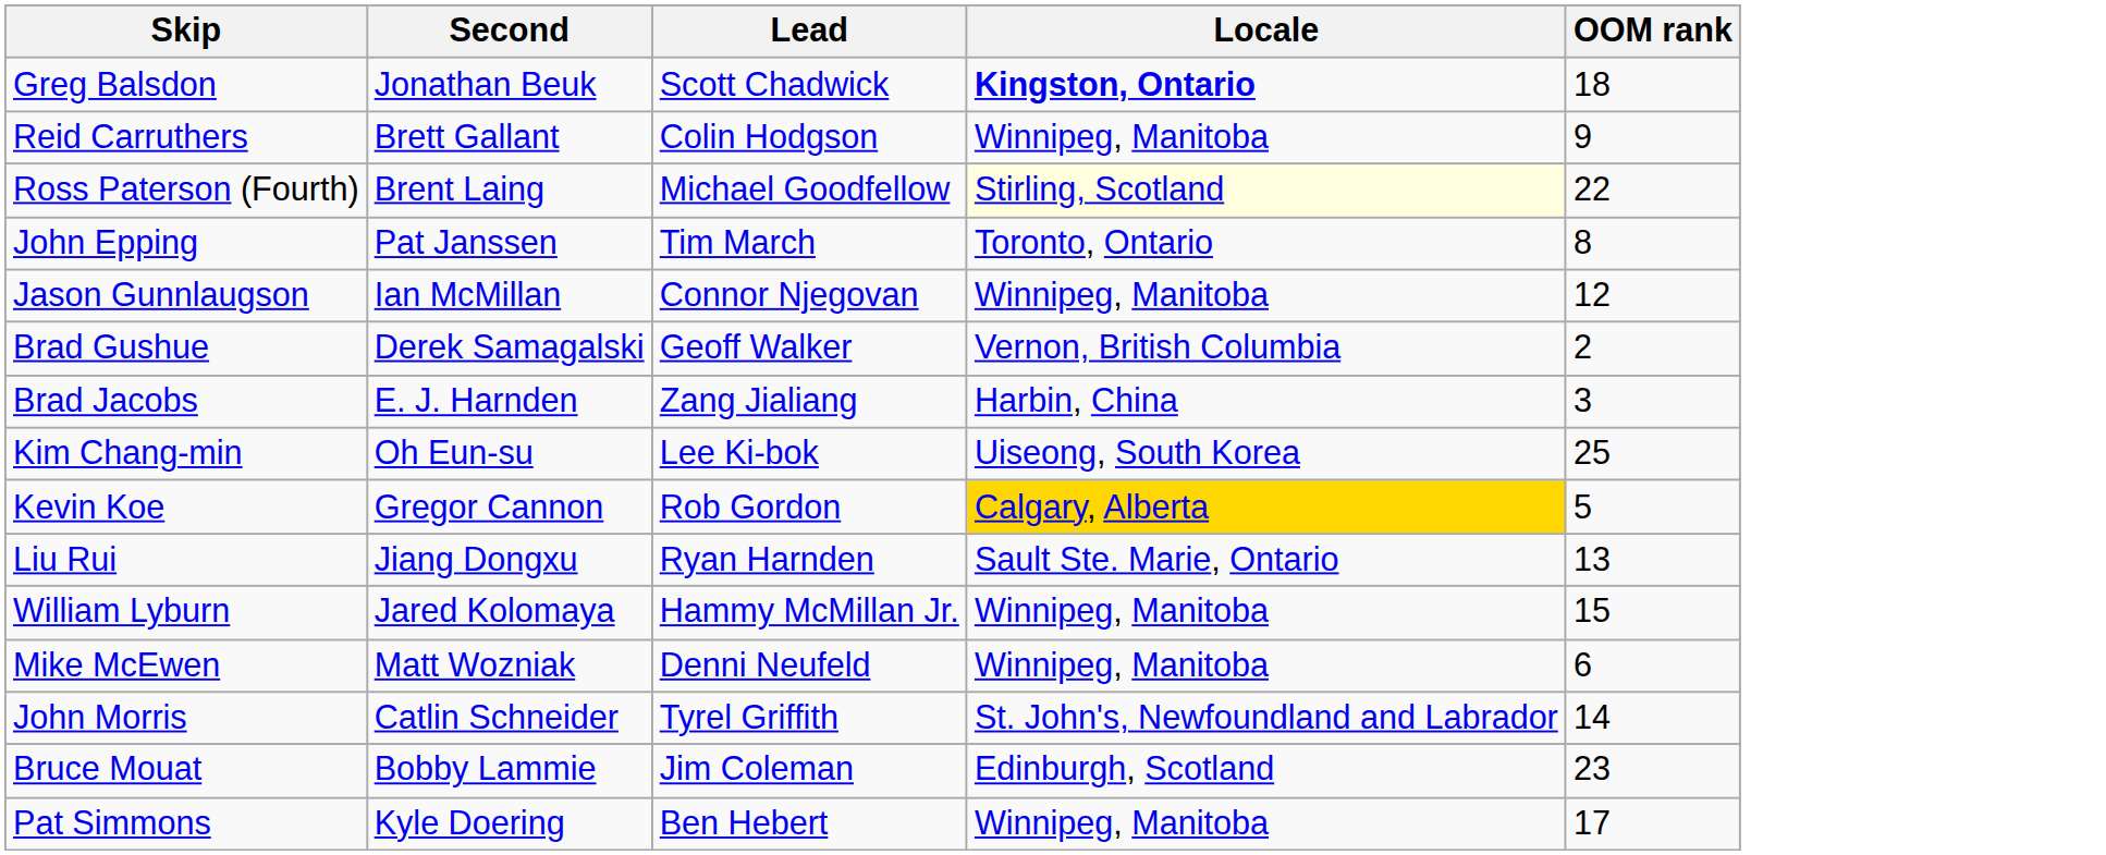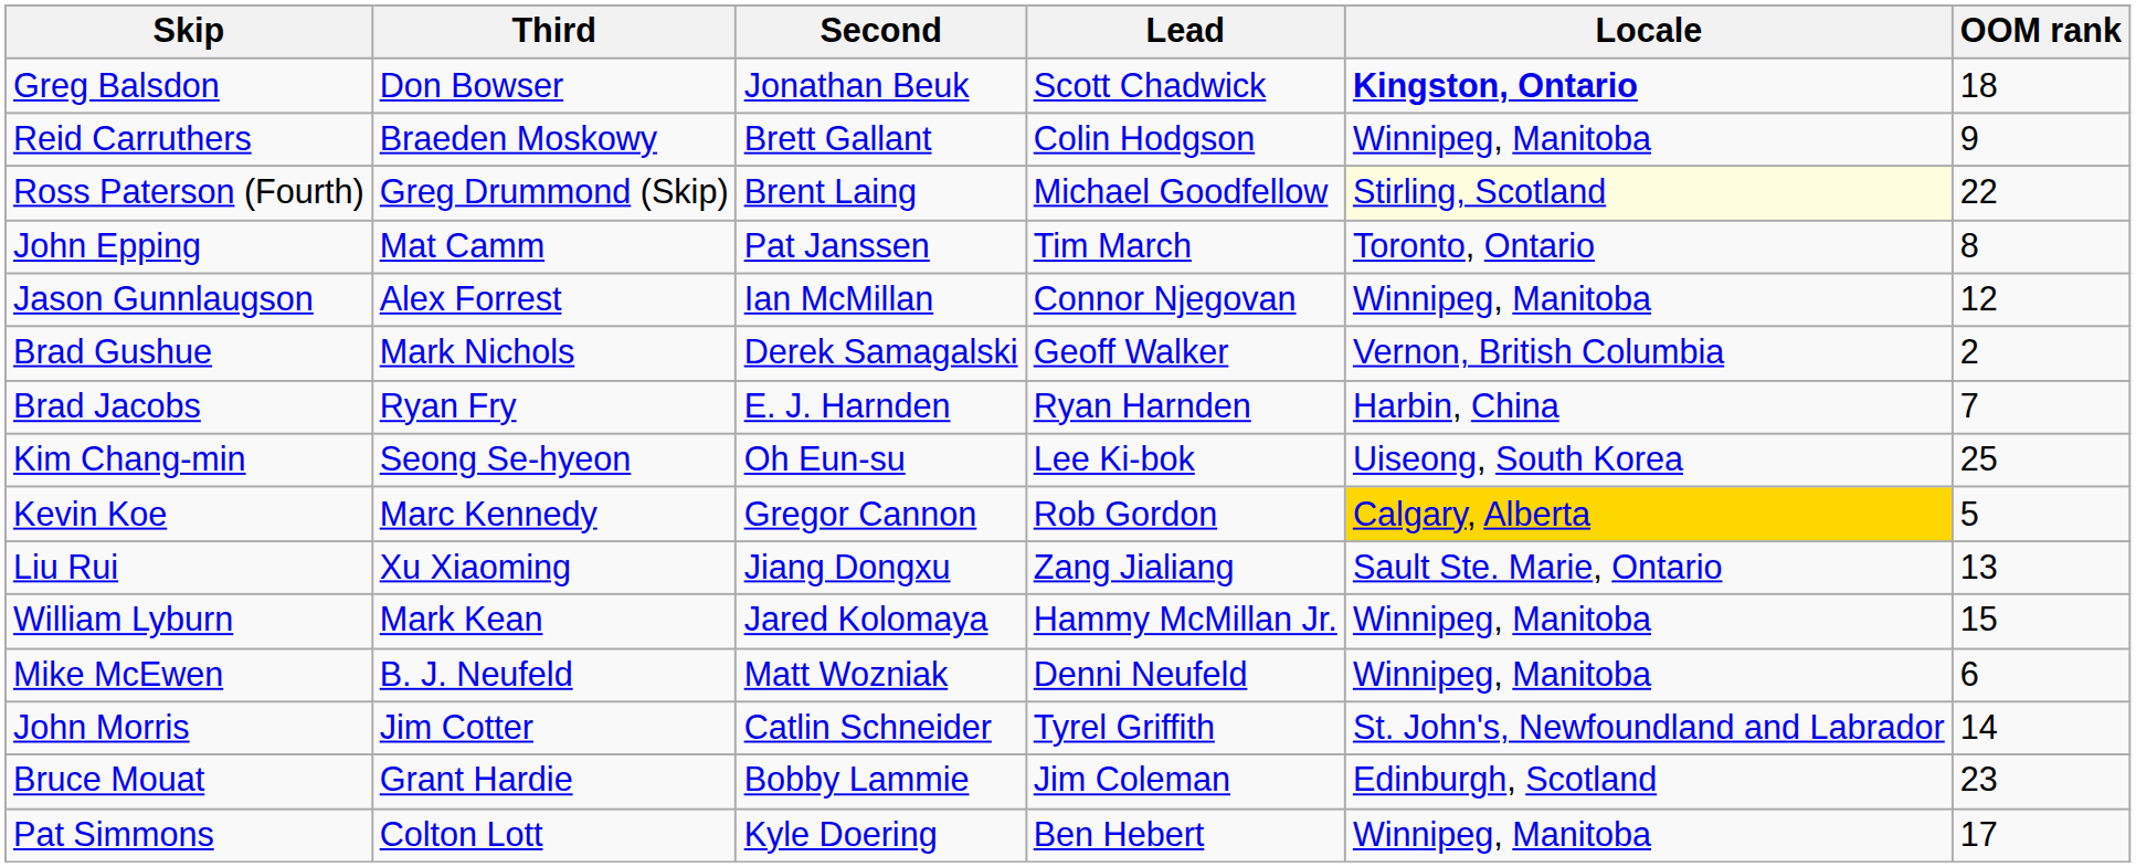+ column: Third | Don Bowser | Braeden Moskowy | Greg Drummond (Skip) | Mat Camm | Alex Forrest | Mark Nichols | Ryan Fry | Seong Se-hyeon | Marc Kennedy | Xu Xiaoming | Mark Kean | B. J. Neufeld | Jim Cotter | Grant Hardie | Colton Lott
Brad Jacobs | Lead: Zang Jialiang -> Ryan Harnden
Brad Jacobs | OOM rank: 3 -> 7
Liu Rui | Lead: Ryan Harnden -> Zang Jialiang
